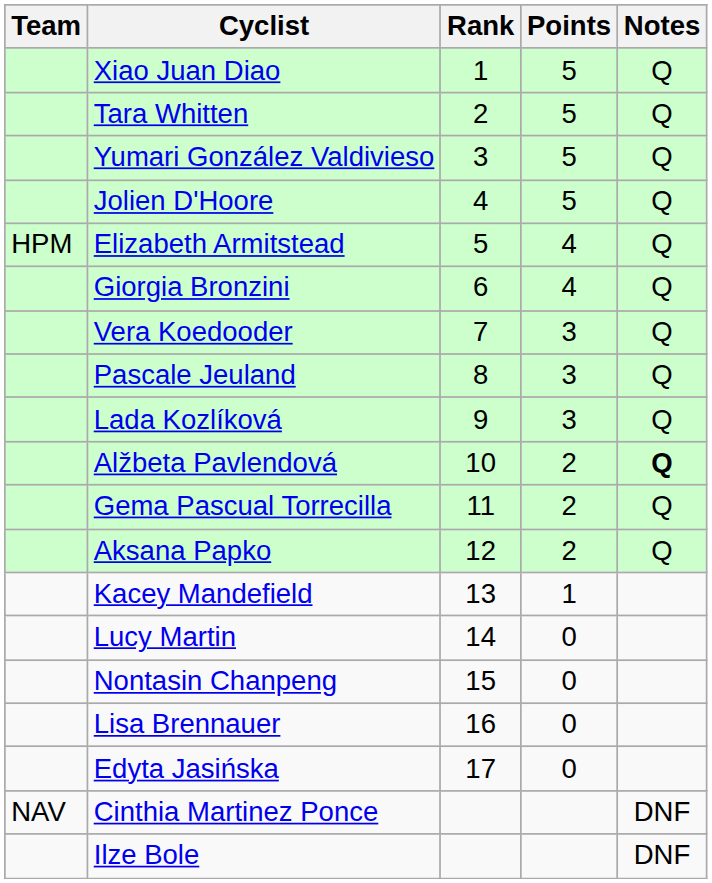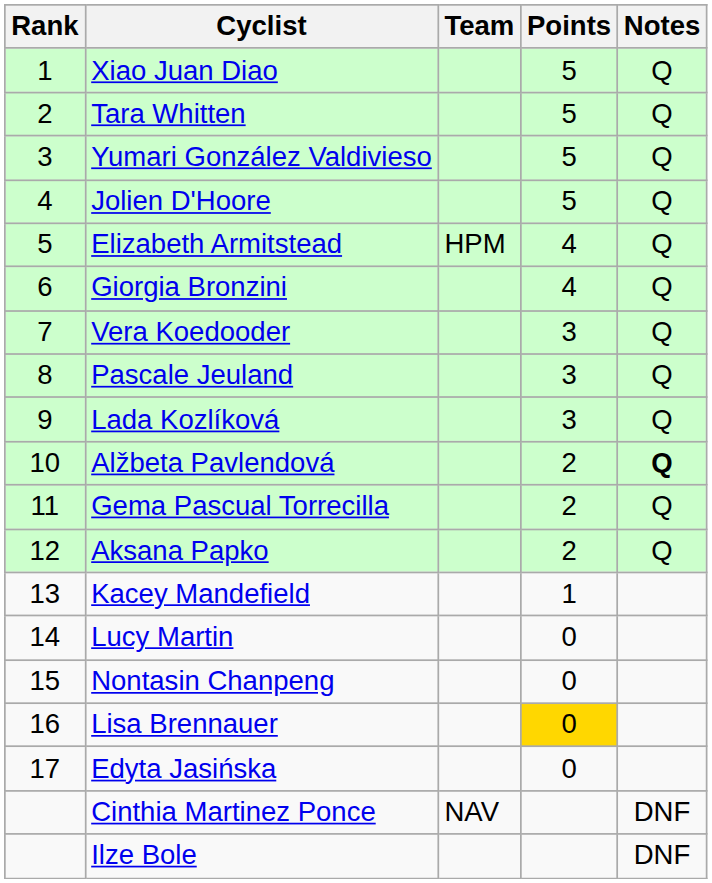columns swapped: Rank <-> Team
Lisa Brennauer | Points: no background -> gold background
